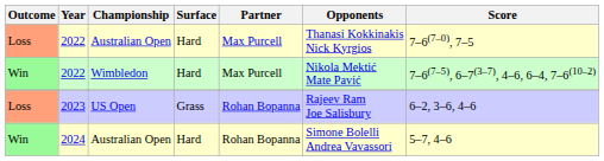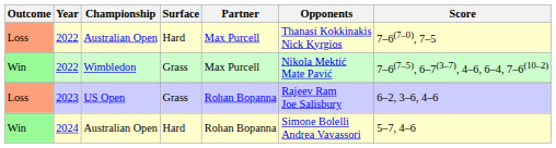2022 / Wimbledon | Surface: Hard -> Grass
